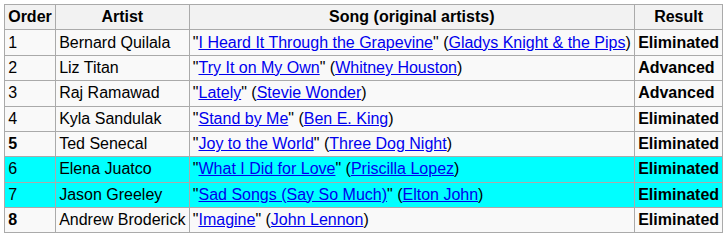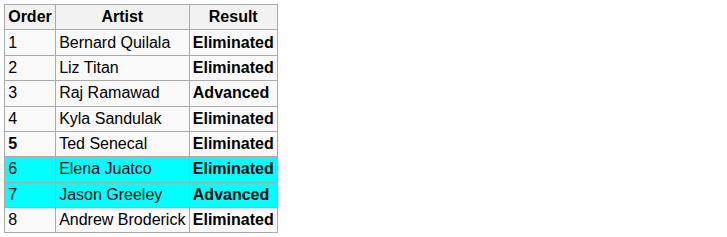- column: Song (original artists) | "I Heard It Through the Grapevine" (Gladys Knight & the Pips) | "Try It on My Own" (Whitney Houston) | "Lately" (Stevie Wonder) | "Stand by Me" (Ben E. King) | "Joy to the World" (Three Dog Night) | "What I Did for Love" (Priscilla Lopez) | "Sad Songs (Say So Much)" (Elton John) | "Imagine" (John Lennon)
Liz Titan | Result: Advanced -> Eliminated
Jason Greeley | Result: Eliminated -> Advanced
Andrew Broderick | Order: bold -> normal
